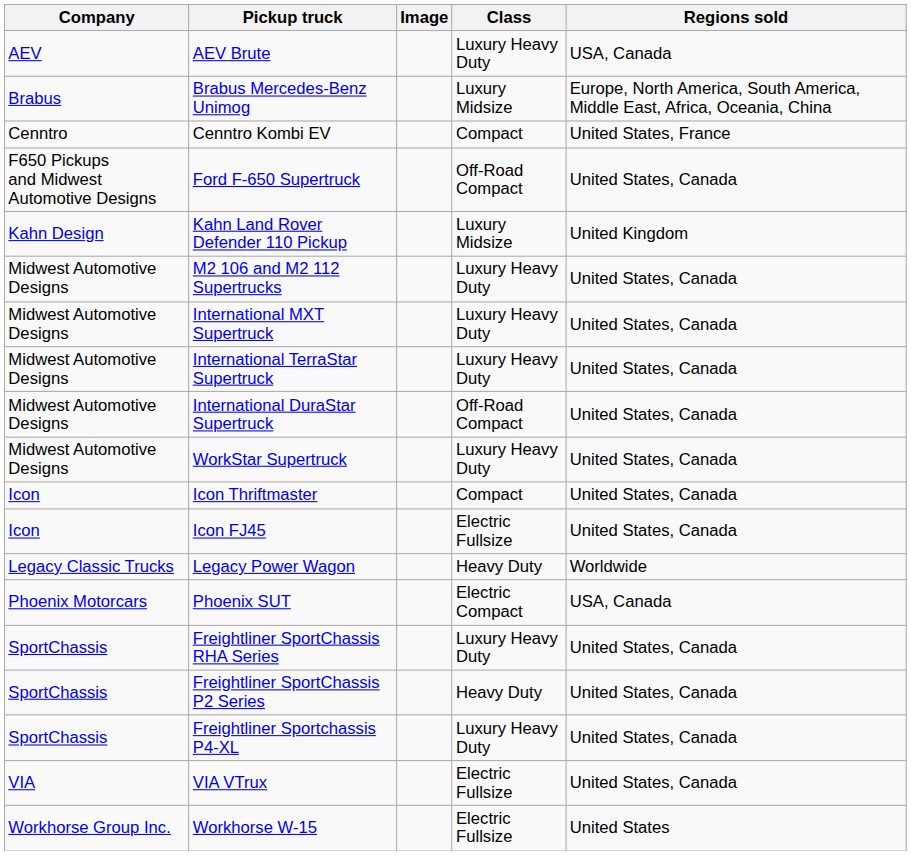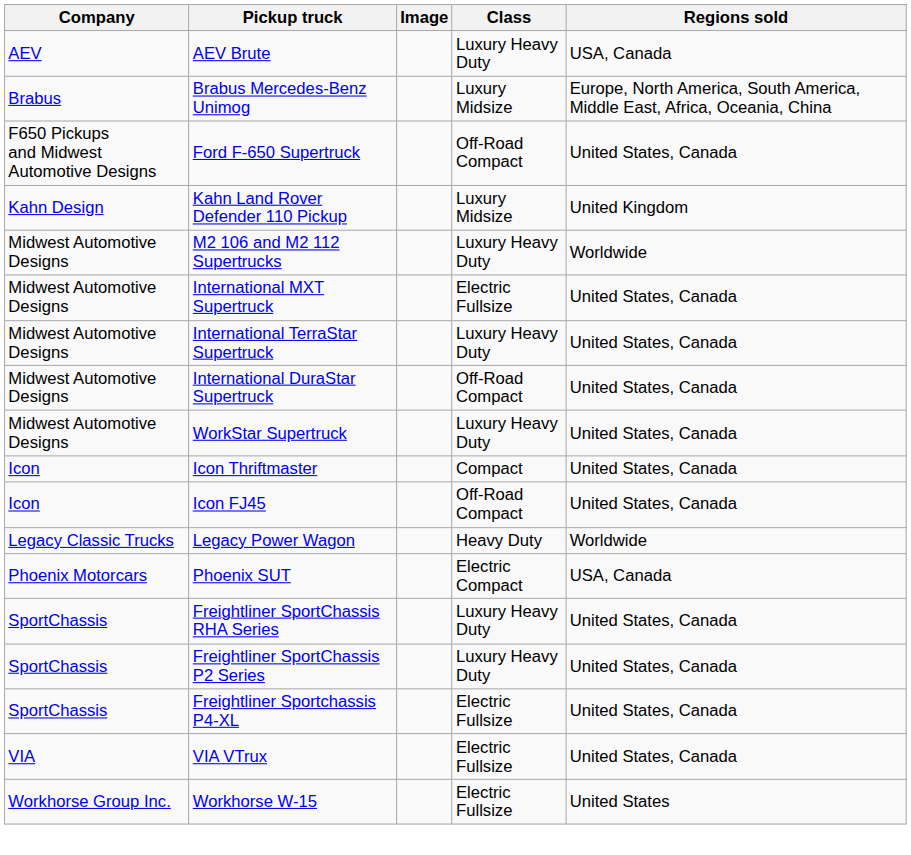- row: Cenntro | Cenntro Kombi EV | Compact | United States, France
M2 106 and M2 112 Supertrucks | Regions sold: United States, Canada -> Worldwide
International MXT Supertruck | Class: Luxury Heavy Duty -> Electric Fullsize
Icon FJ45 | Class: Electric Fullsize -> Off-Road Compact
Freightliner SportChassis P2 Series | Class: Heavy Duty -> Luxury Heavy Duty
Freightliner Sportchassis P4-XL | Class: Luxury Heavy Duty -> Electric Fullsize
